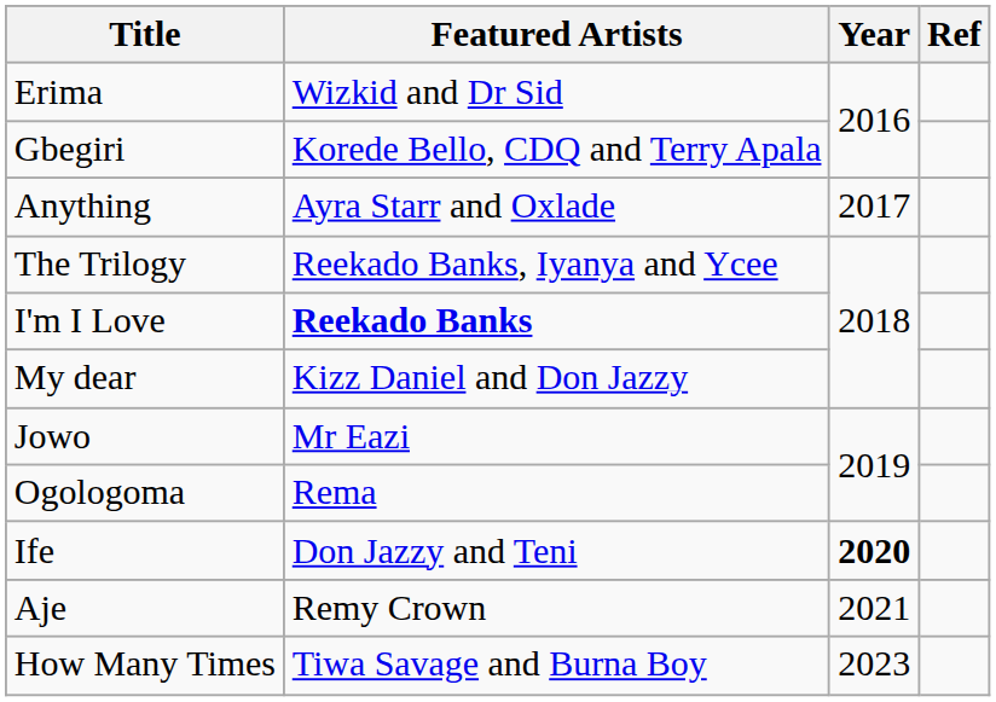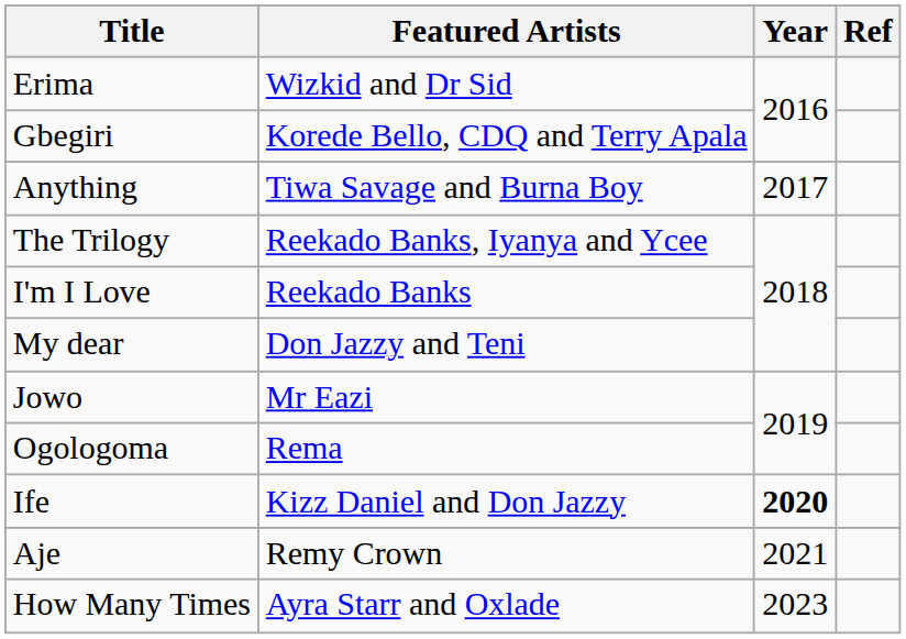Anything | Featured Artists: Ayra Starr and Oxlade -> Tiwa Savage and Burna Boy
I'm I Love | Featured Artists: bold -> normal
My dear | Featured Artists: Kizz Daniel and Don Jazzy -> Don Jazzy and Teni
Ife | Featured Artists: Don Jazzy and Teni -> Kizz Daniel and Don Jazzy
How Many Times | Featured Artists: Tiwa Savage and Burna Boy -> Ayra Starr and Oxlade
